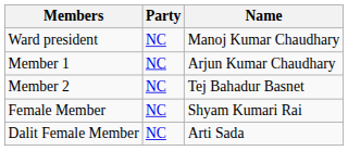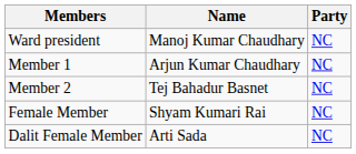columns swapped: Name <-> Party
